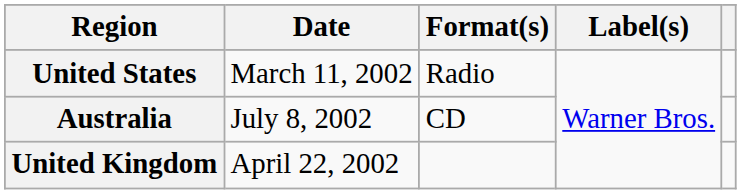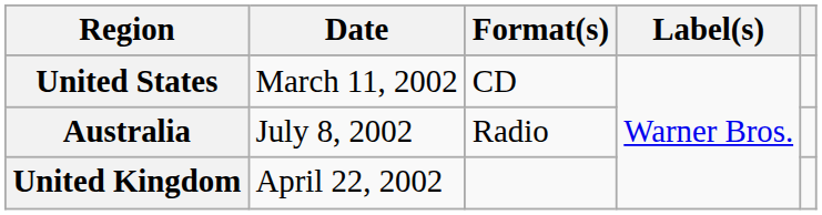United States | Format(s): Radio -> CD
Australia | Format(s): CD -> Radio
